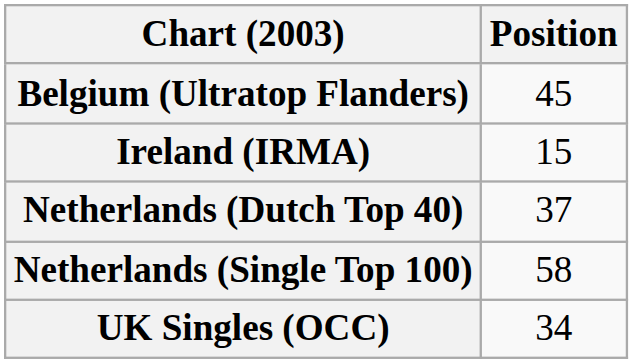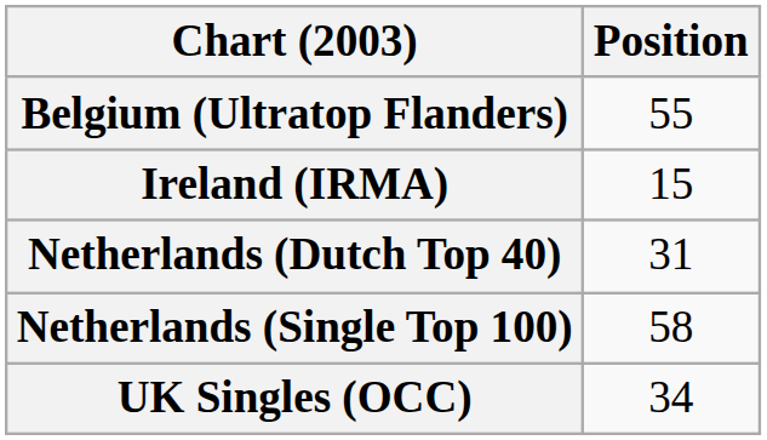Belgium (Ultratop Flanders) | Position: 45 -> 55
Netherlands (Dutch Top 40) | Position: 37 -> 31
